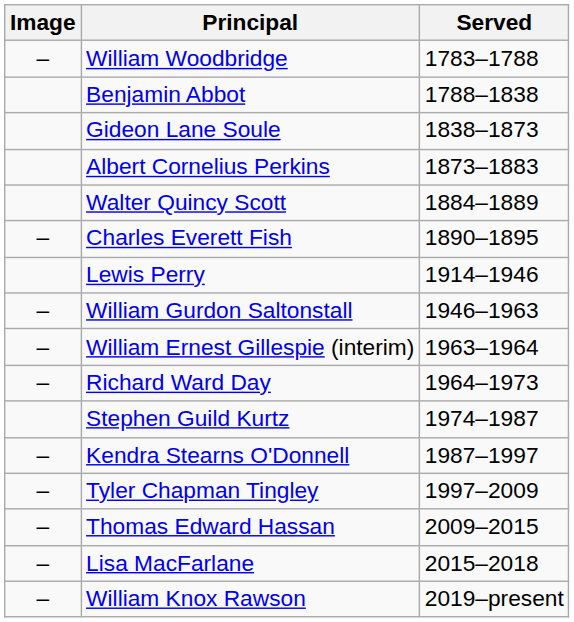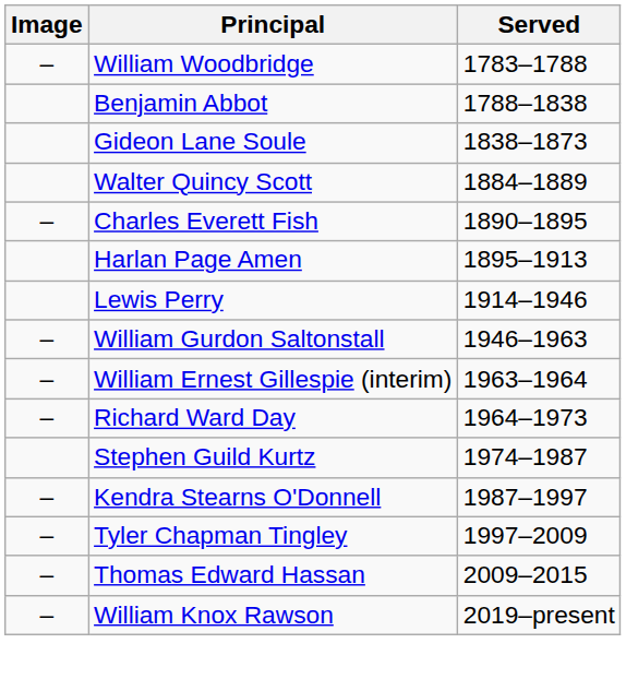- row: Albert Cornelius Perkins | 1873–1883
+ row: Harlan Page Amen | 1895–1913
- row: – | Lisa MacFarlane | 2015–2018
